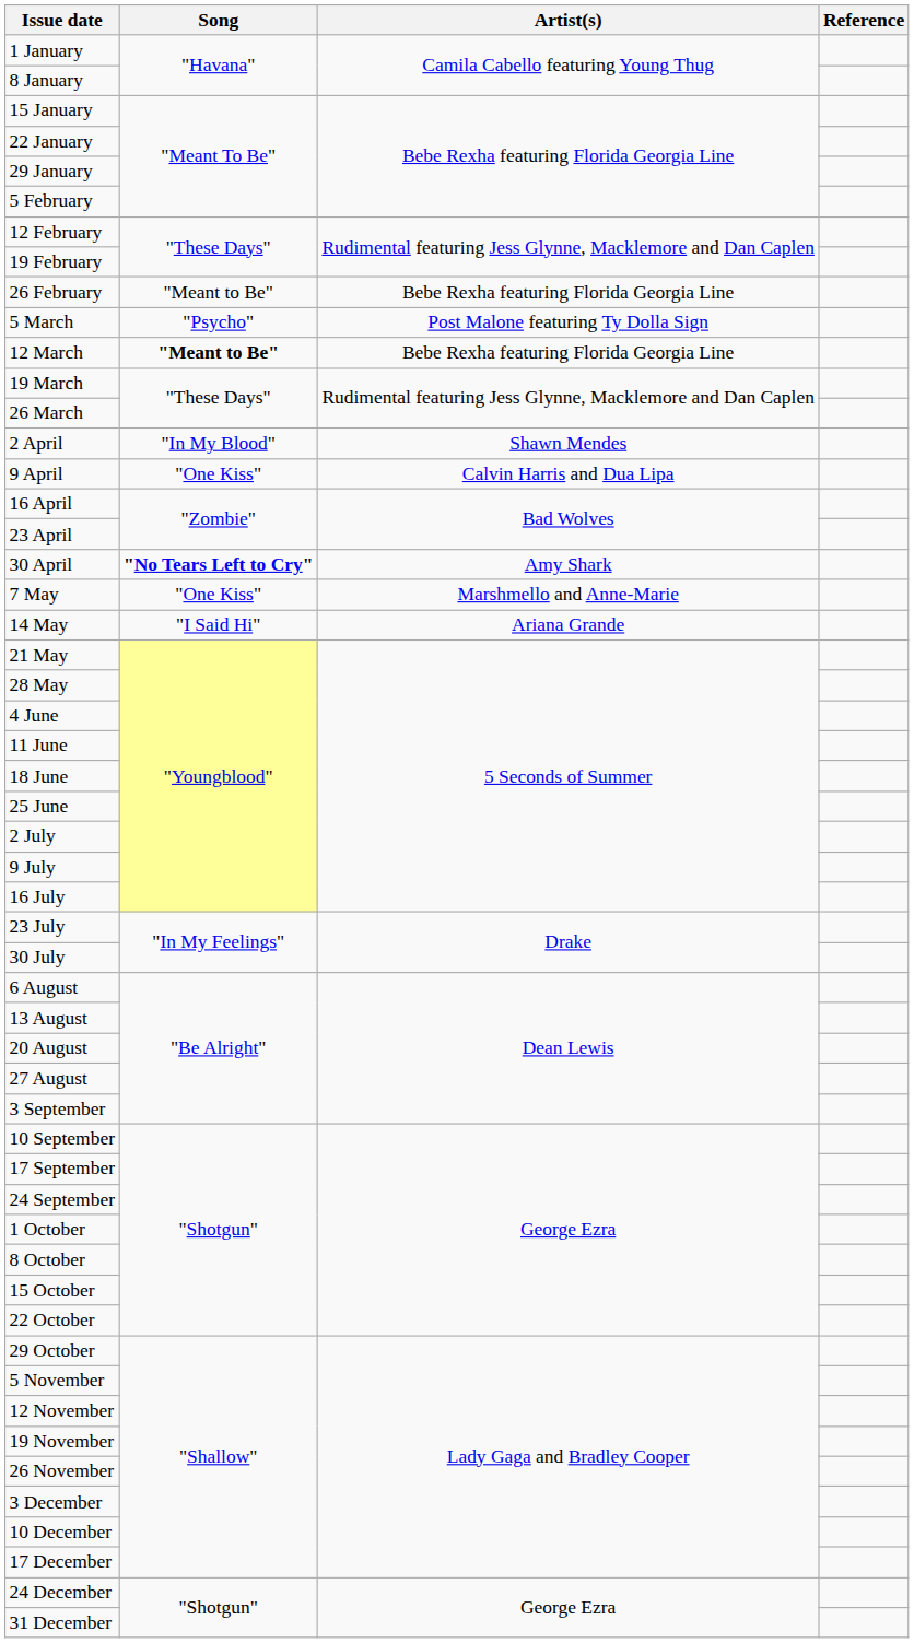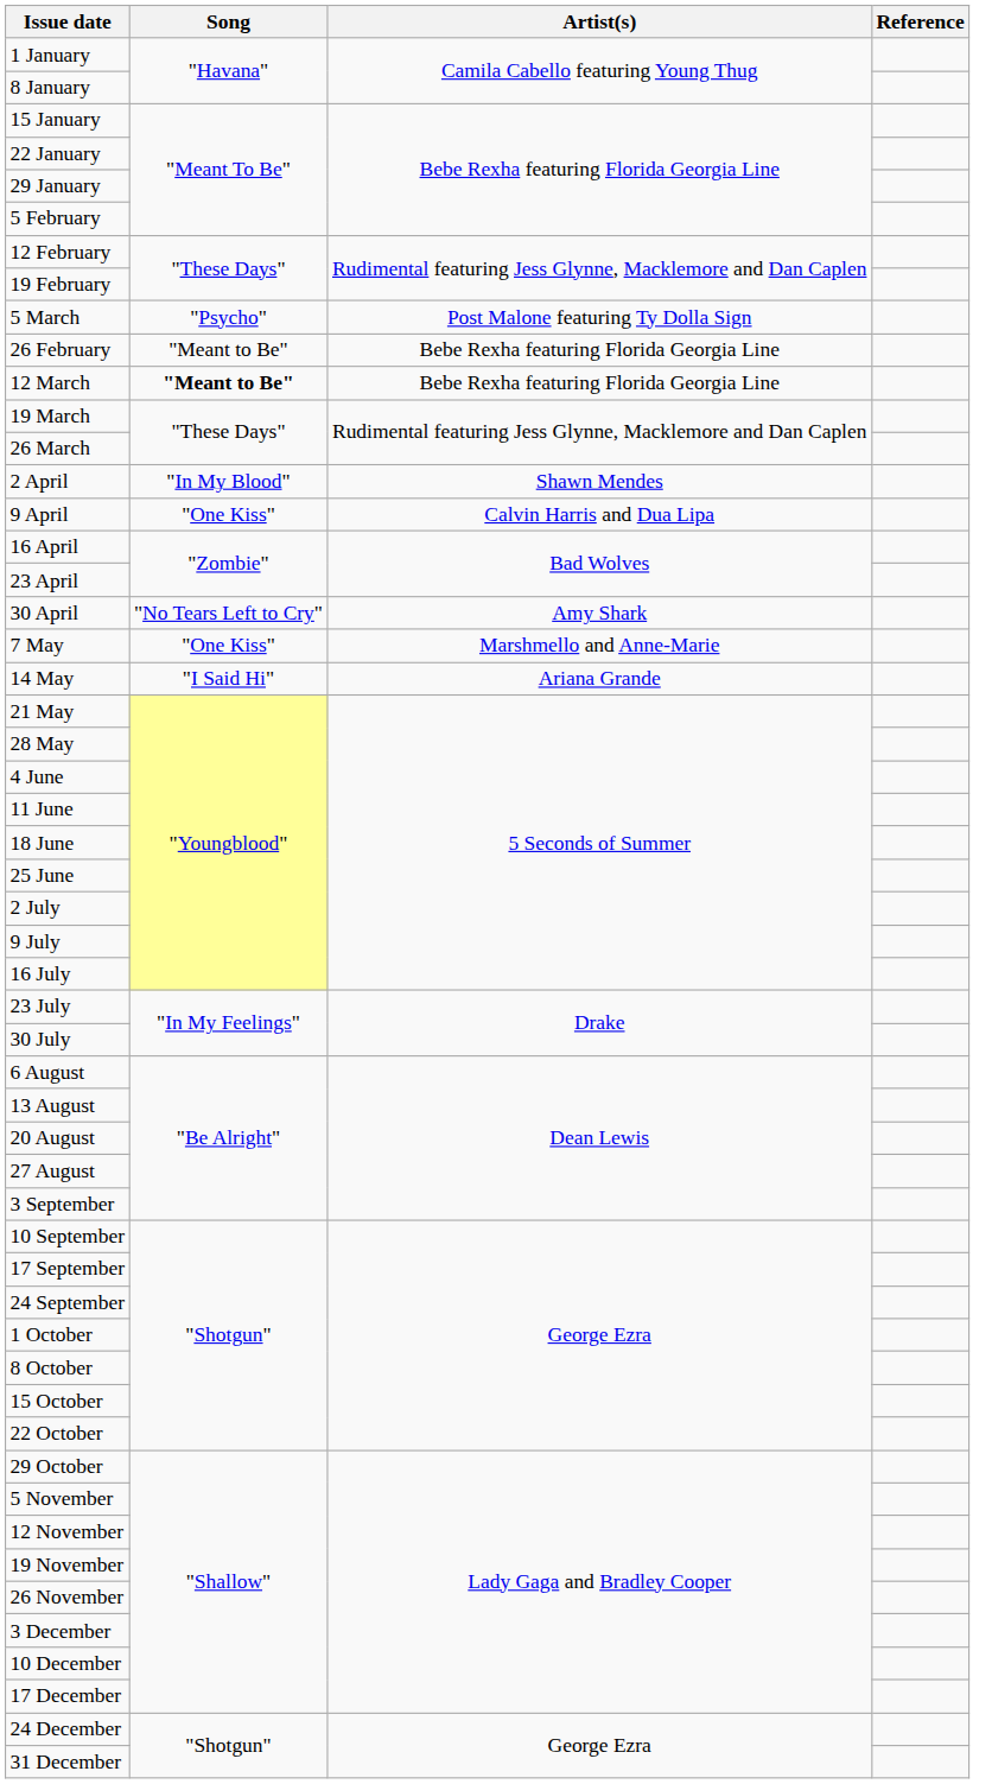rows swapped: 26 February <-> 5 March
30 April | Song: bold -> normal
